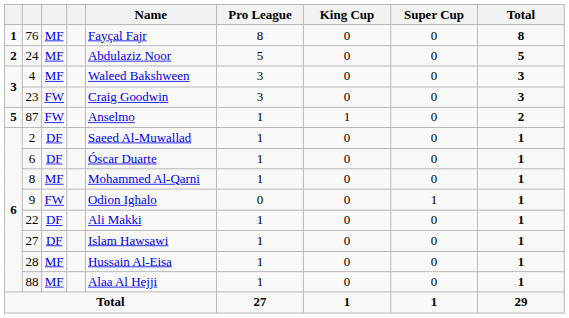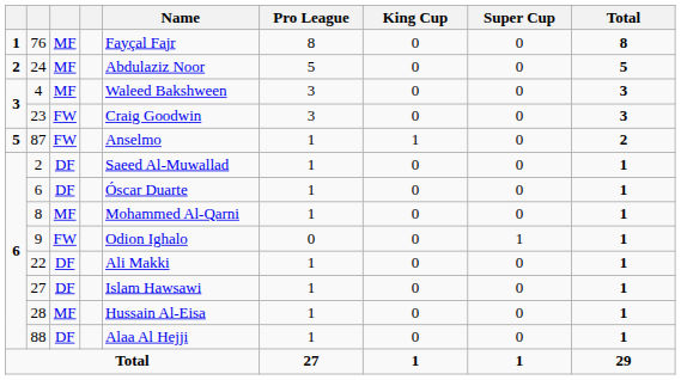88 | column 3: MF -> DF
